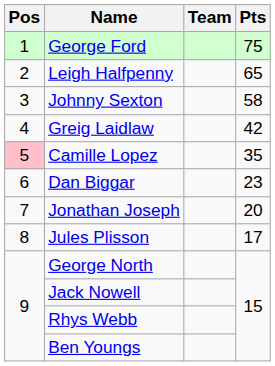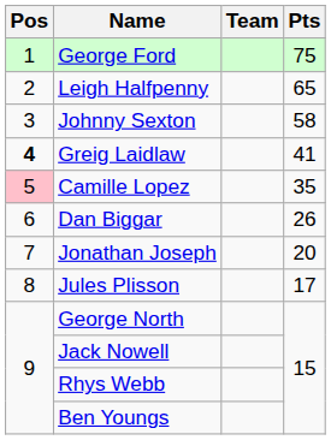Greig Laidlaw | Pos: normal -> bold
Greig Laidlaw | Pts: 42 -> 41
Dan Biggar | Pts: 23 -> 26
